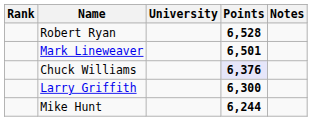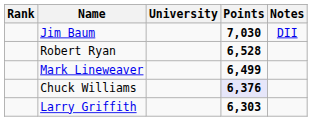+ row: Jim Baum | 7,030 | DII
Mark Lineweaver | Points: 6,501 -> 6,499
Larry Griffith | Points: 6,300 -> 6,303
- row: Mike Hunt | 6,244
